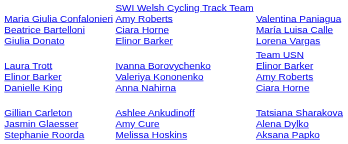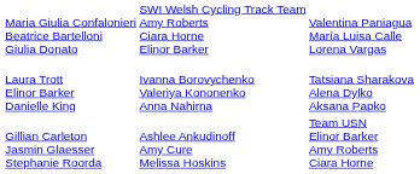Laura Trott Elinor Barker Danielle King | column 4: Team USN Elinor Barker Amy Roberts Ciara Horne -> Tatsiana Sharakova Alena Dylko Aksana Papko
Gillian Carleton Jasmin Glaesser Stephanie Roorda | column 4: Tatsiana Sharakova Alena Dylko Aksana Papko -> Team USN Elinor Barker Amy Roberts Ciara Horne
